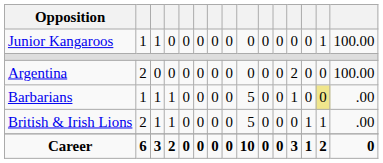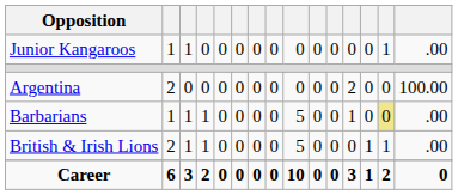Junior Kangaroos | column 15: 100.00 -> .00
